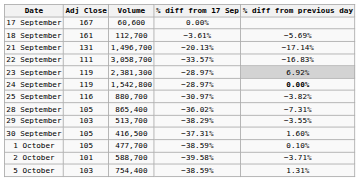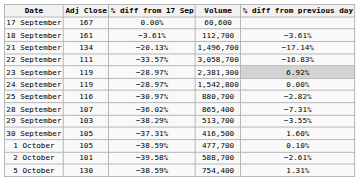columns swapped: Volume <-> % diff from 17 Sep
18 September | % diff from previous day: −5.69% -> −3.61%
21 September | Adj Close: 131 -> 134
24 September | % diff from previous day: bold -> normal
25 September | % diff from previous day: −3.82% -> −2.82%
28 September | Adj Close: 105 -> 107
2 October | % diff from previous day: −3.71% -> −2.61%
5 October | Adj Close: 103 -> 130
